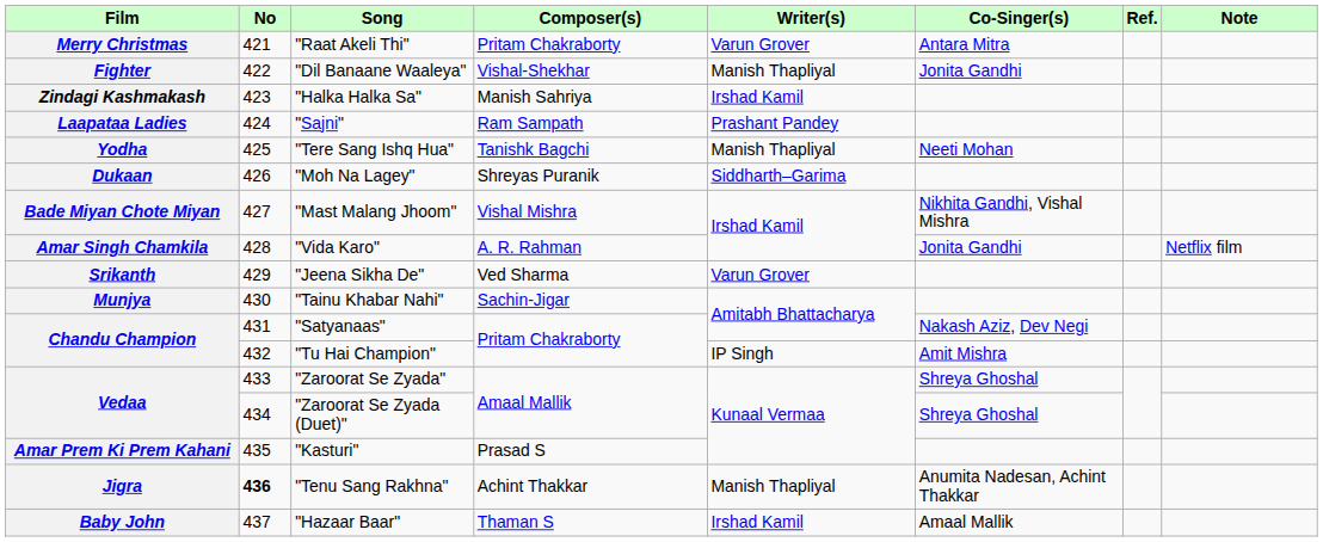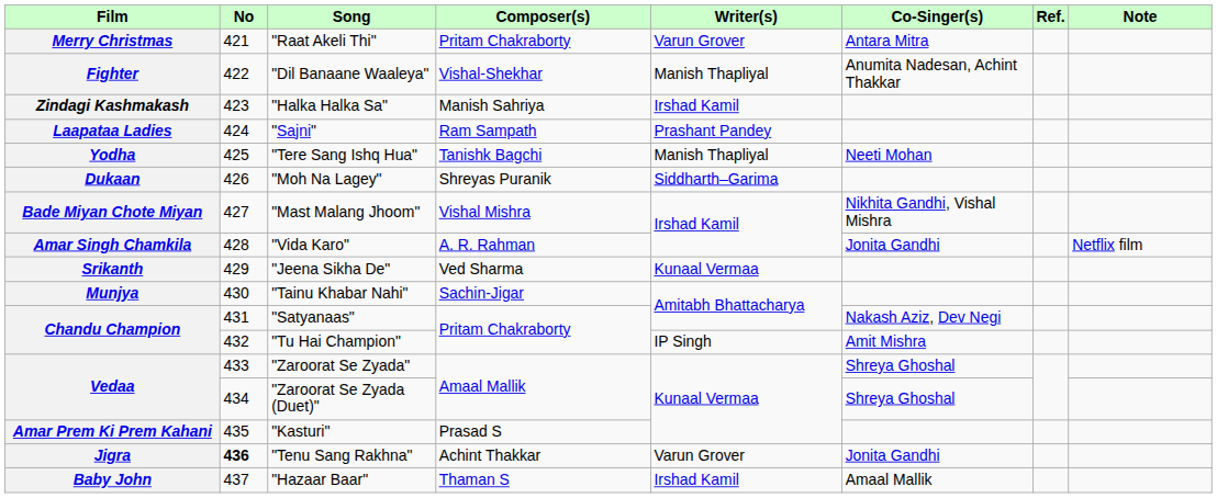"Dil Banaane Waaleya" | Co-Singer(s): Jonita Gandhi -> Anumita Nadesan, Achint Thakkar
"Jeena Sikha De" | Writer(s): Varun Grover -> Kunaal Vermaa
"Tenu Sang Rakhna" | Writer(s): Manish Thapliyal -> Varun Grover
"Tenu Sang Rakhna" | Co-Singer(s): Anumita Nadesan, Achint Thakkar -> Jonita Gandhi
